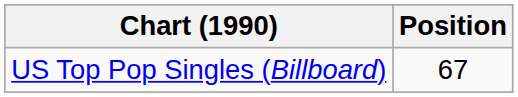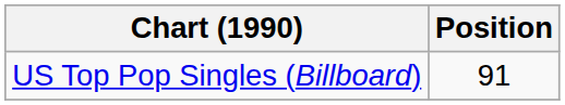US Top Pop Singles (Billboard) | Position: 67 -> 91
